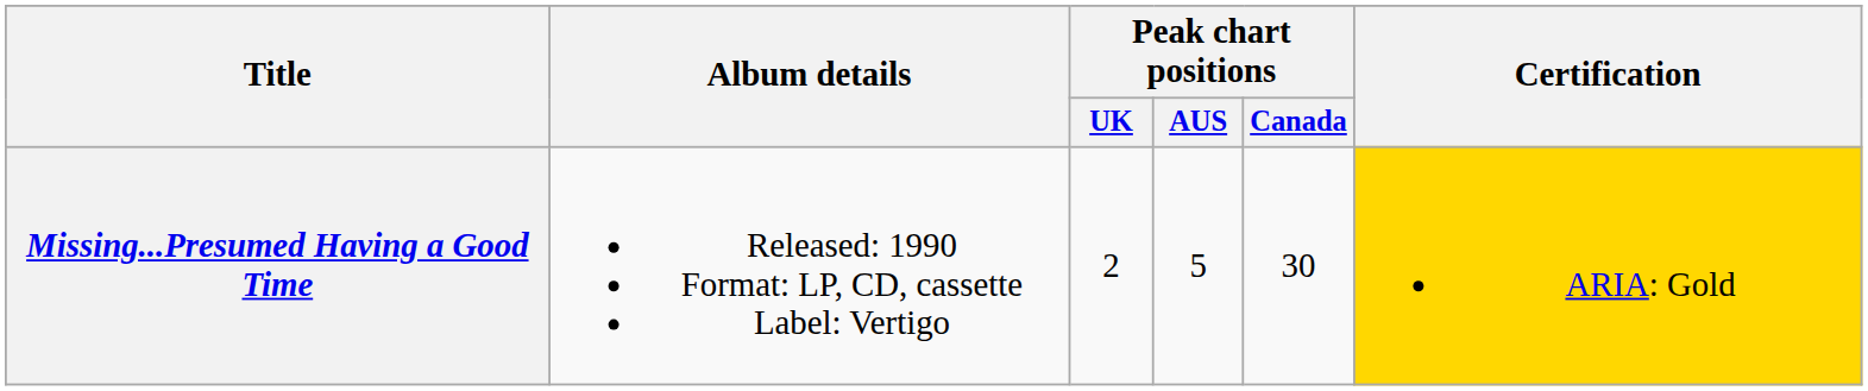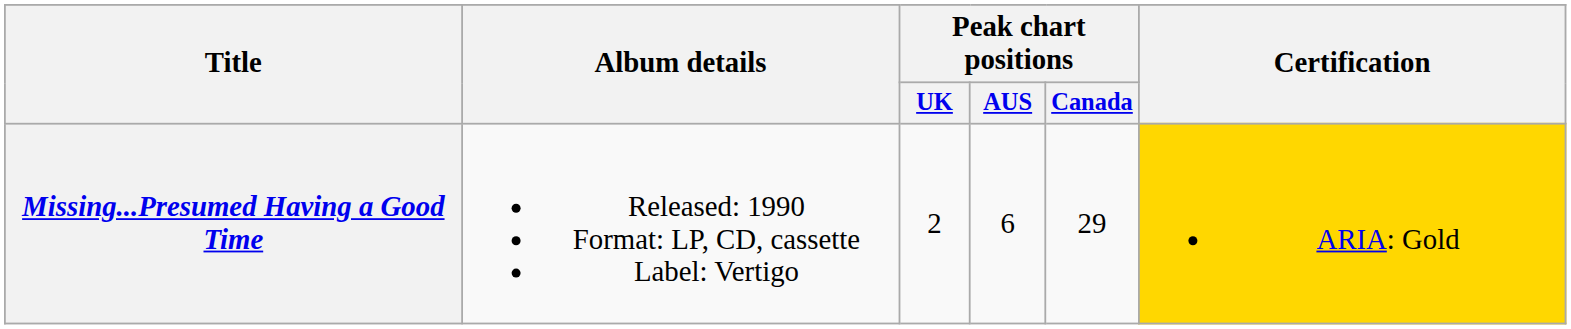Missing...Presumed Having a Good Time | Peak chart positions / AUS: 5 -> 6
Missing...Presumed Having a Good Time | Peak chart positions / Canada: 30 -> 29
